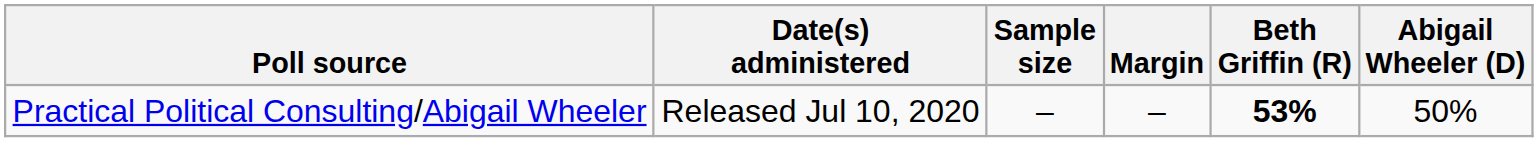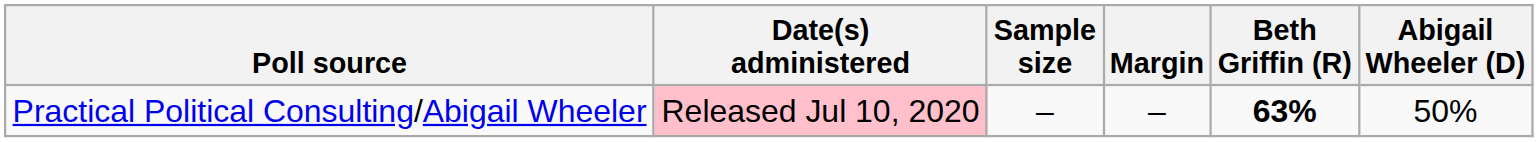Practical Political Consulting/Abigail Wheeler | Date(s) administered: no background -> pink background
Practical Political Consulting/Abigail Wheeler | Beth Griffin (R): 53% -> 63%
